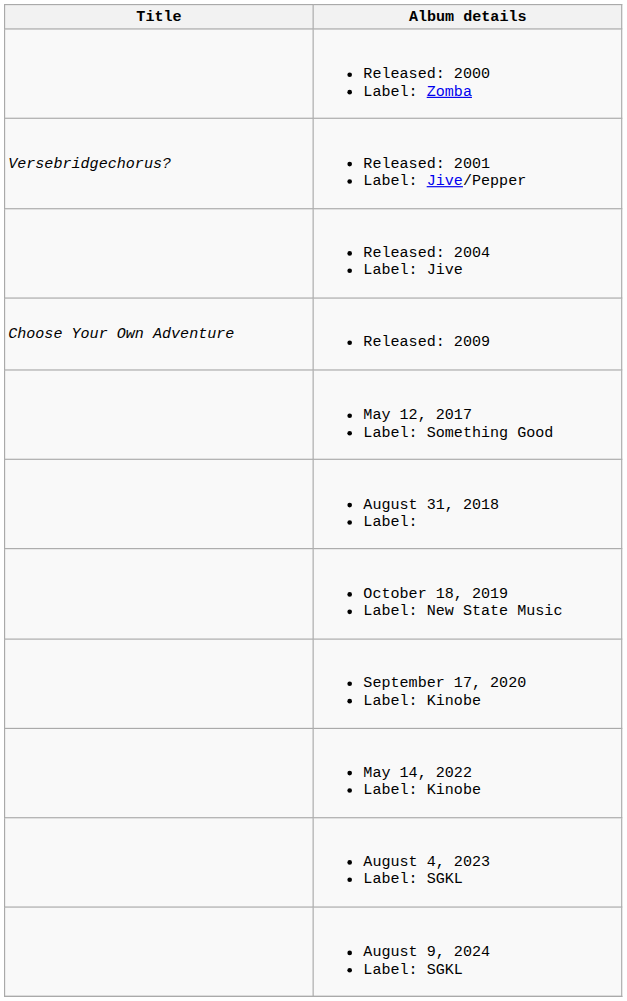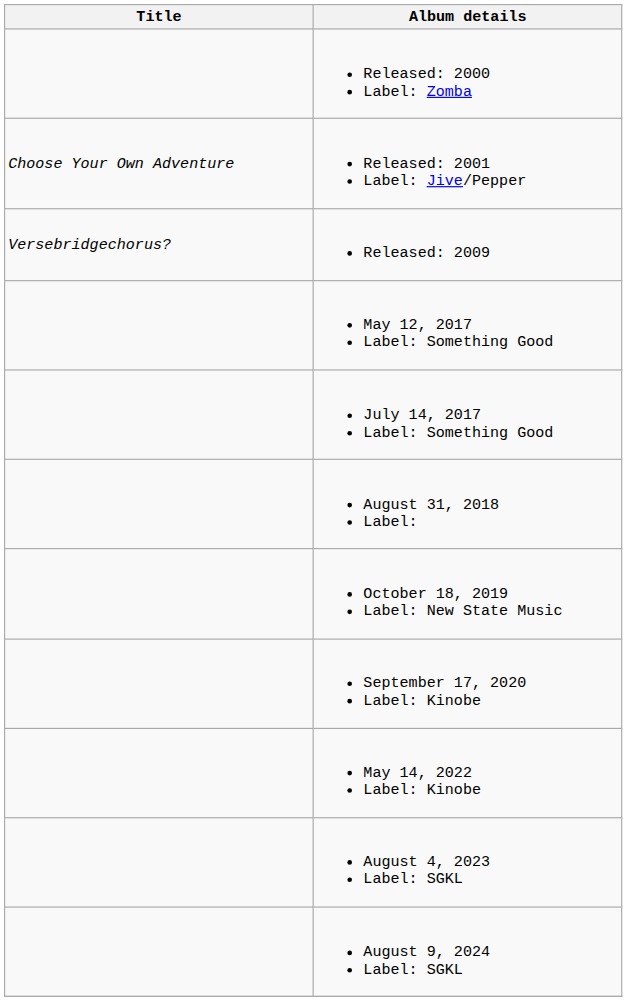Released: 2001 Label: Jive/Pepper | Title: Versebridgechorus? -> Choose Your Own Adventure
- row: Released: 2004 Label: Jive
Released: 2009 | Title: Choose Your Own Adventure -> Versebridgechorus?
+ row: July 14, 2017 Label: Something Good
